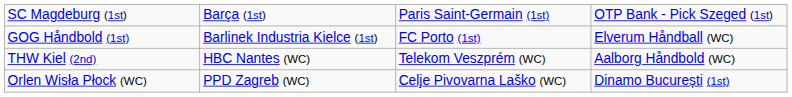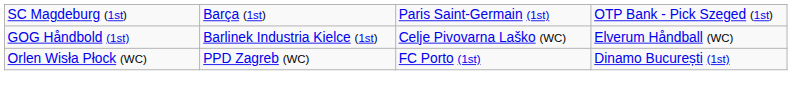GOG Håndbold (1st) | column 3: FC Porto (1st) -> Celje Pivovarna Laško (WC)
- row: THW Kiel (2nd) | HBC Nantes (WC) | Telekom Veszprém (WC) | Aalborg Håndbold (WC)
Orlen Wisła Płock (WC) | column 3: Celje Pivovarna Laško (WC) -> FC Porto (1st)
